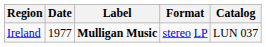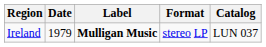Ireland | Date: 1977 -> 1979
